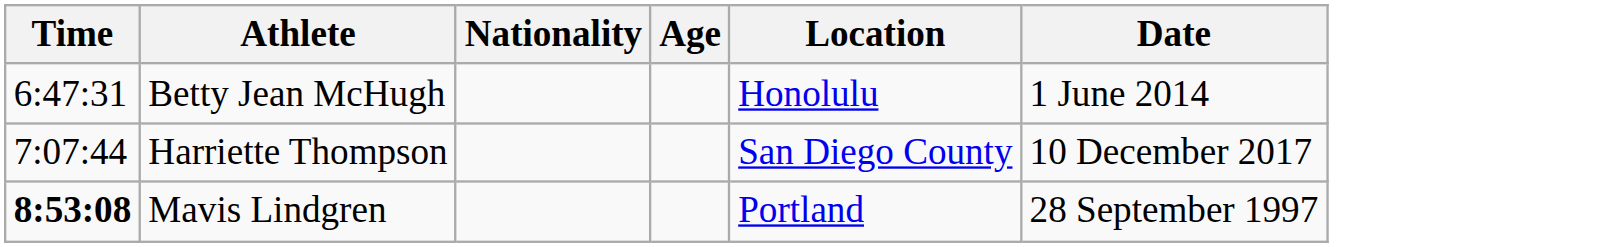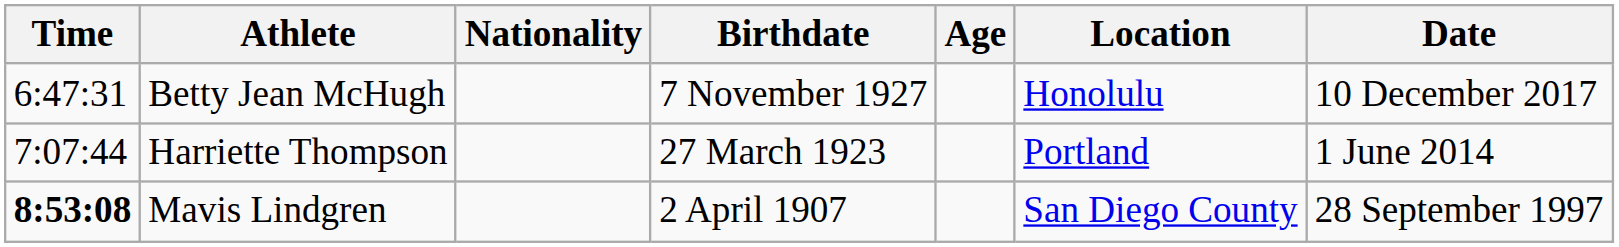+ column: Birthdate | 7 November 1927 | 27 March 1923 | 2 April 1907
Betty Jean McHugh | Date: 1 June 2014 -> 10 December 2017
Harriette Thompson | Location: San Diego County -> Portland
Harriette Thompson | Date: 10 December 2017 -> 1 June 2014
Mavis Lindgren | Location: Portland -> San Diego County
